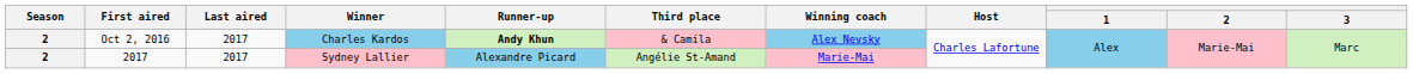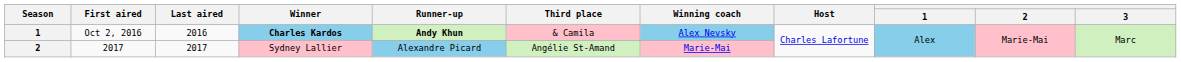Oct 2, 2016 | Season: 2 -> 1
Oct 2, 2016 | Last aired: 2017 -> 2016
Oct 2, 2016 | Winner: normal -> bold
